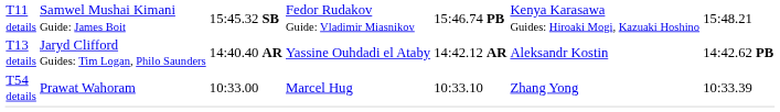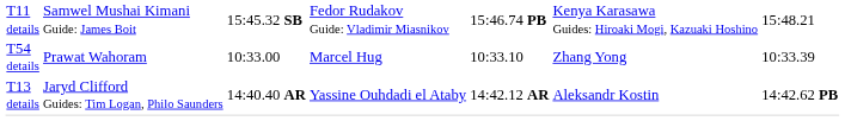rows swapped: T13 details <-> T54 details
